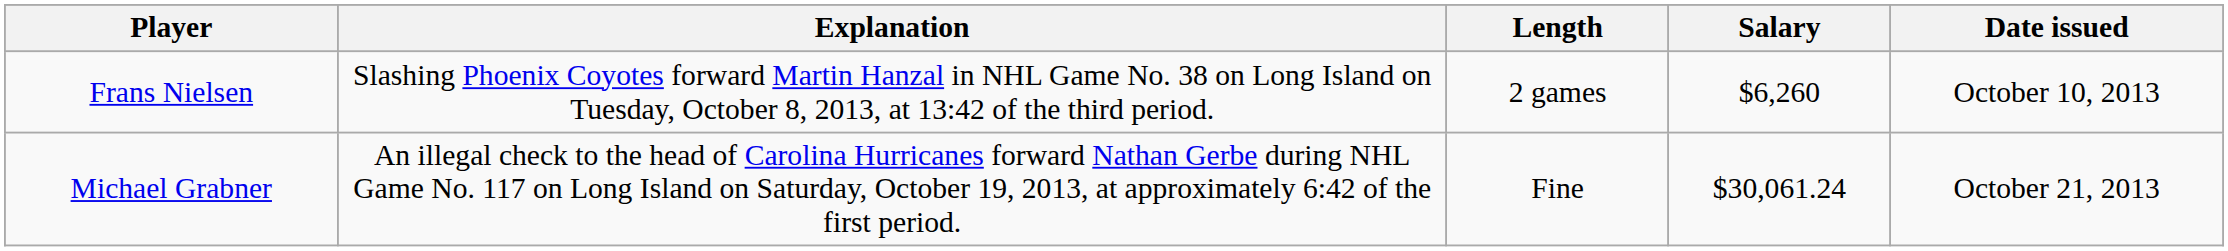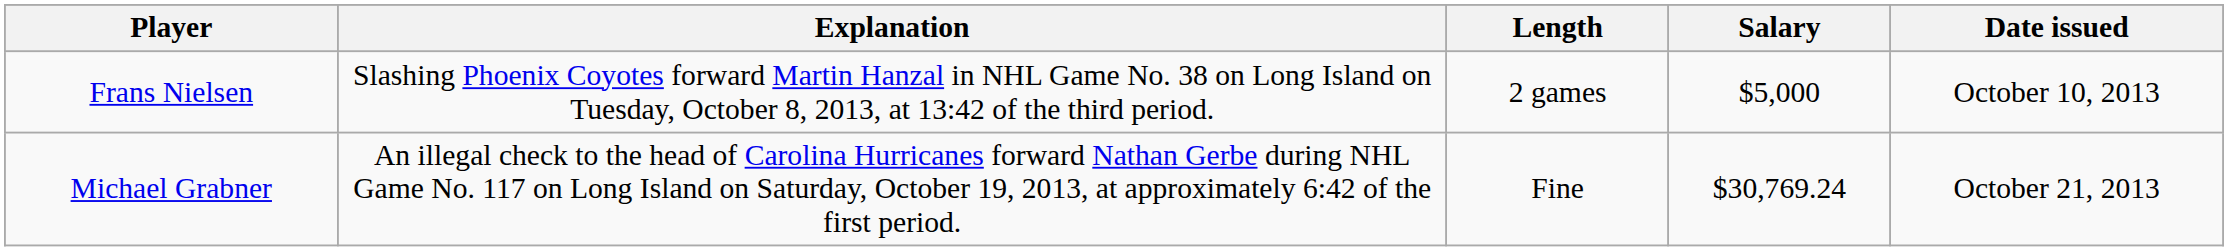Frans Nielsen | Salary: $6,260 -> $5,000
Michael Grabner | Salary: $30,061.24 -> $30,769.24
